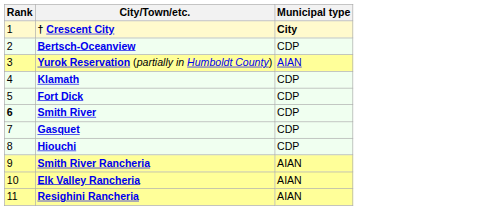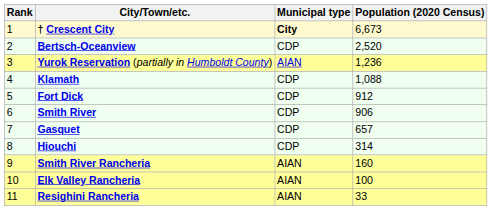+ column: Population (2020 Census) | 6,673 | 2,520 | 1,236 | 1,088 | 912 | 906 | 657 | 314 | 160 | 100 | 33
Smith River | Rank: bold -> normal
